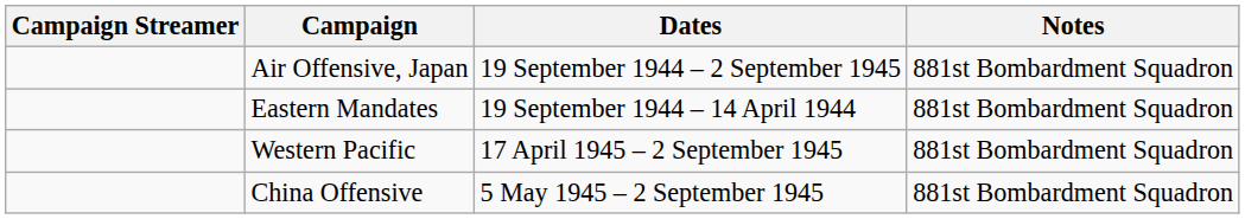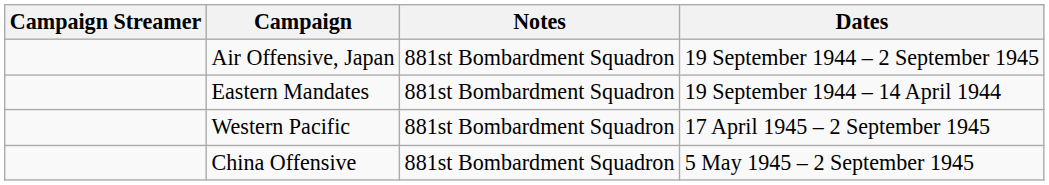columns swapped: Dates <-> Notes
